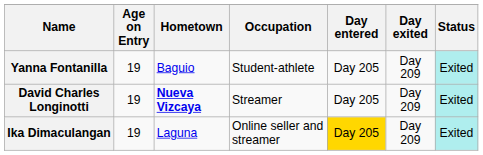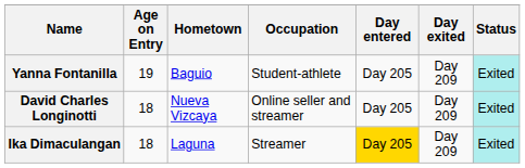David Charles Longinotti | Age on Entry: 19 -> 18
David Charles Longinotti | Hometown: bold -> normal
David Charles Longinotti | Occupation: Streamer -> Online seller and streamer
Ika Dimaculangan | Age on Entry: 19 -> 18
Ika Dimaculangan | Occupation: Online seller and streamer -> Streamer
